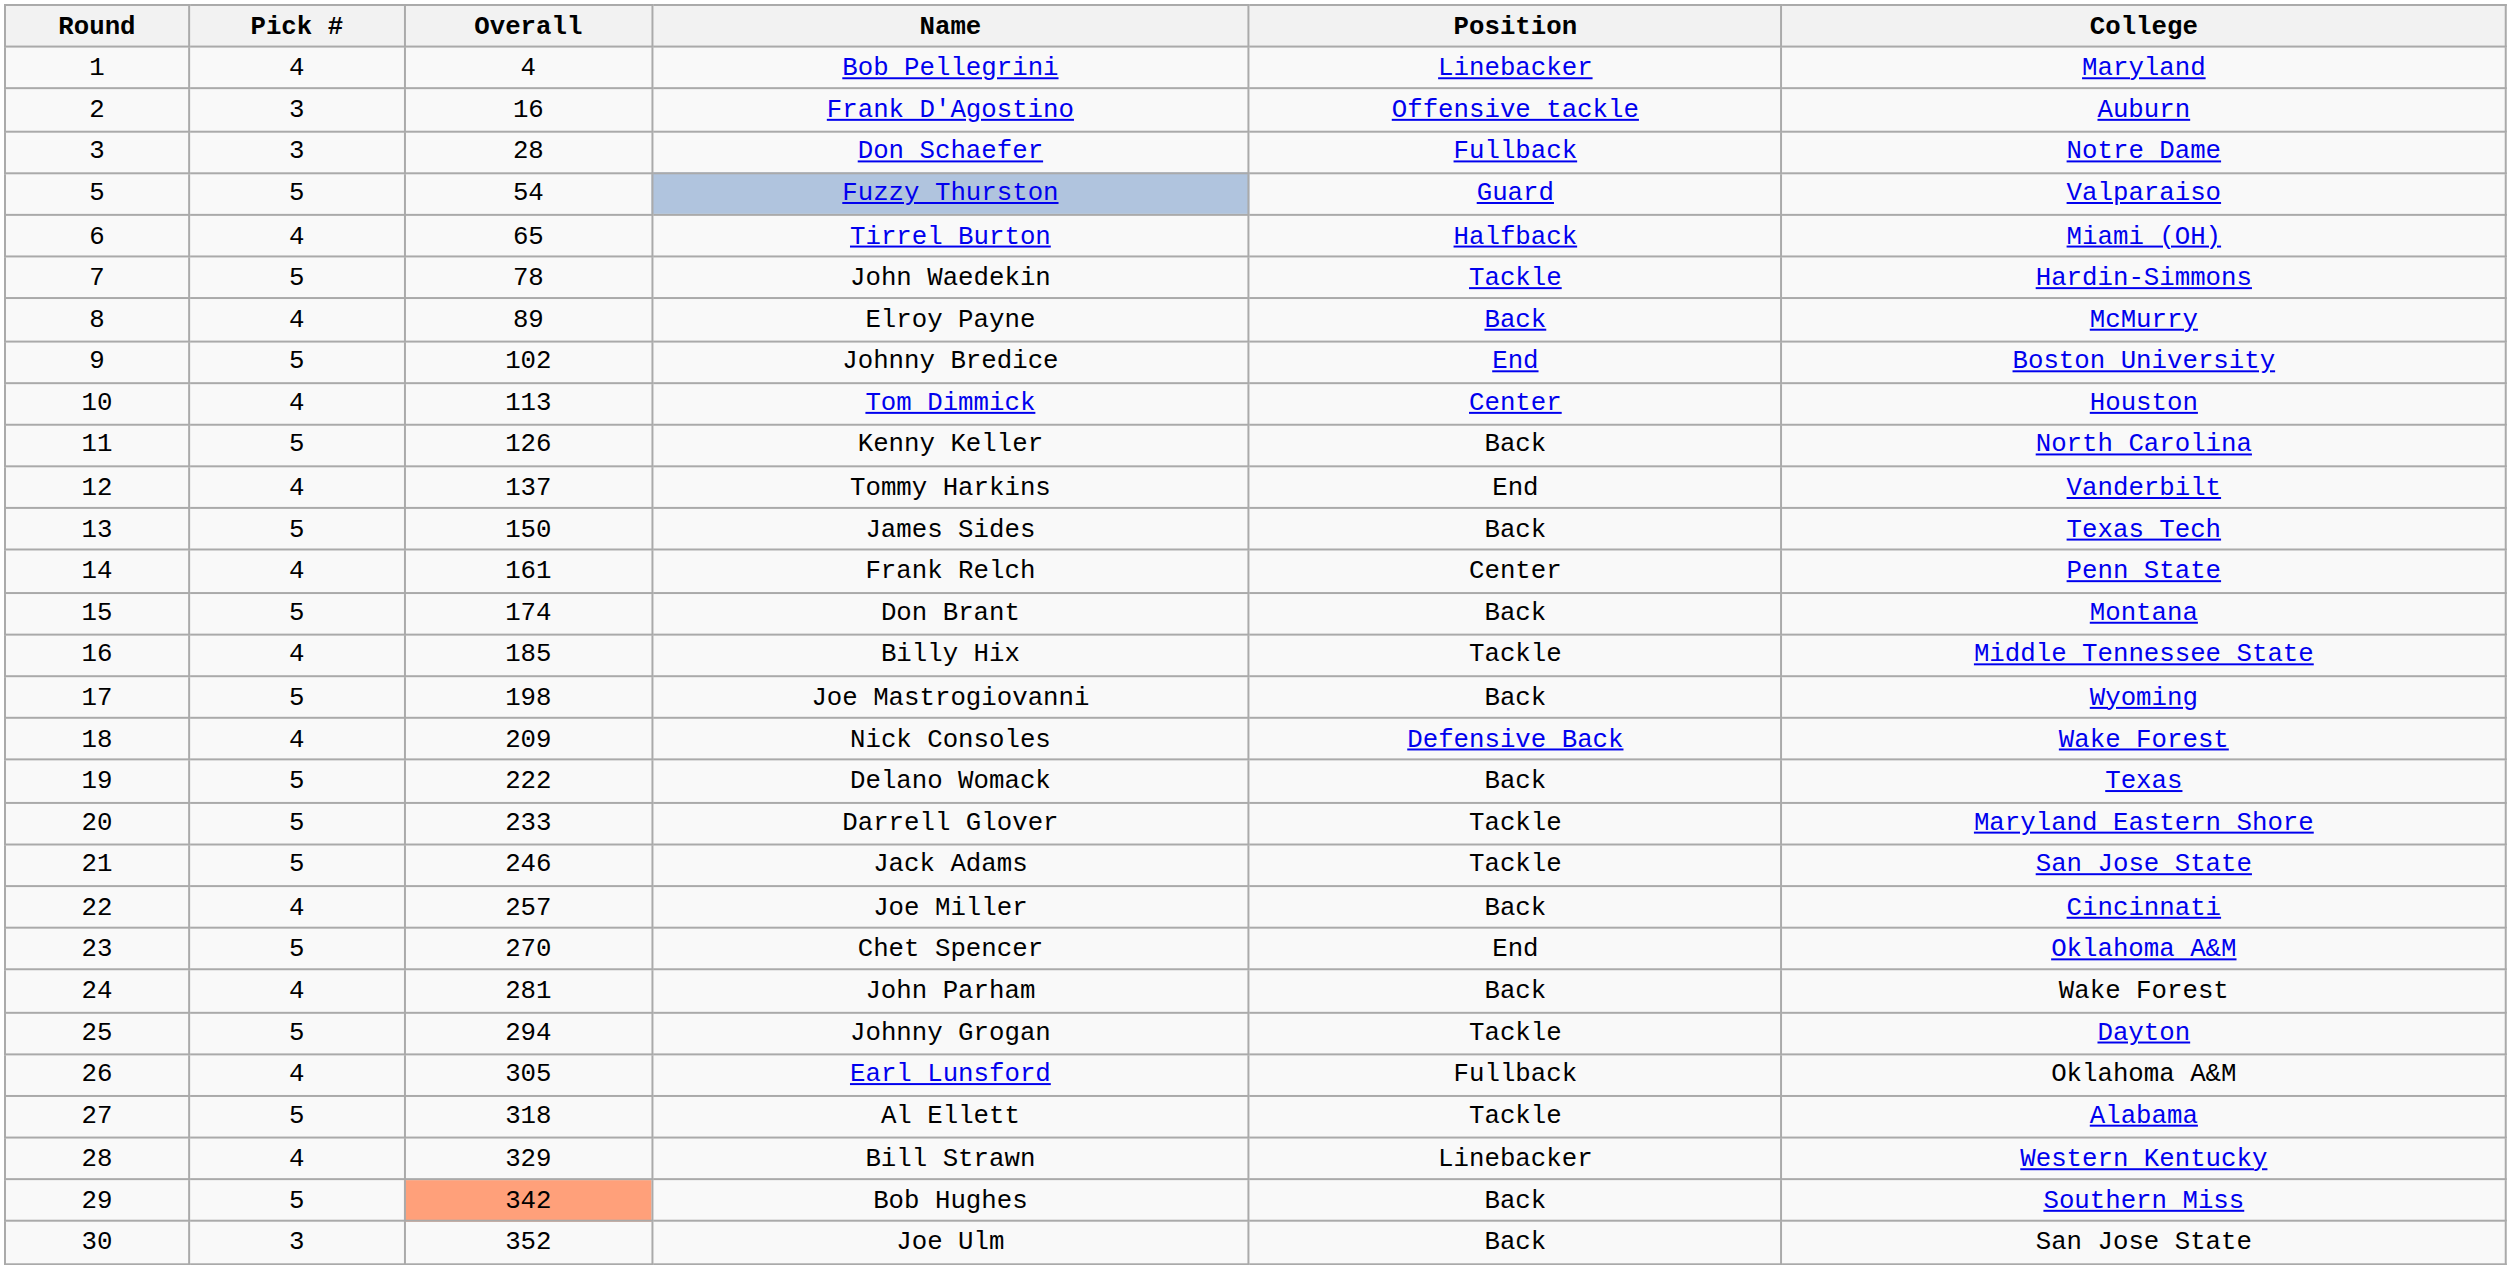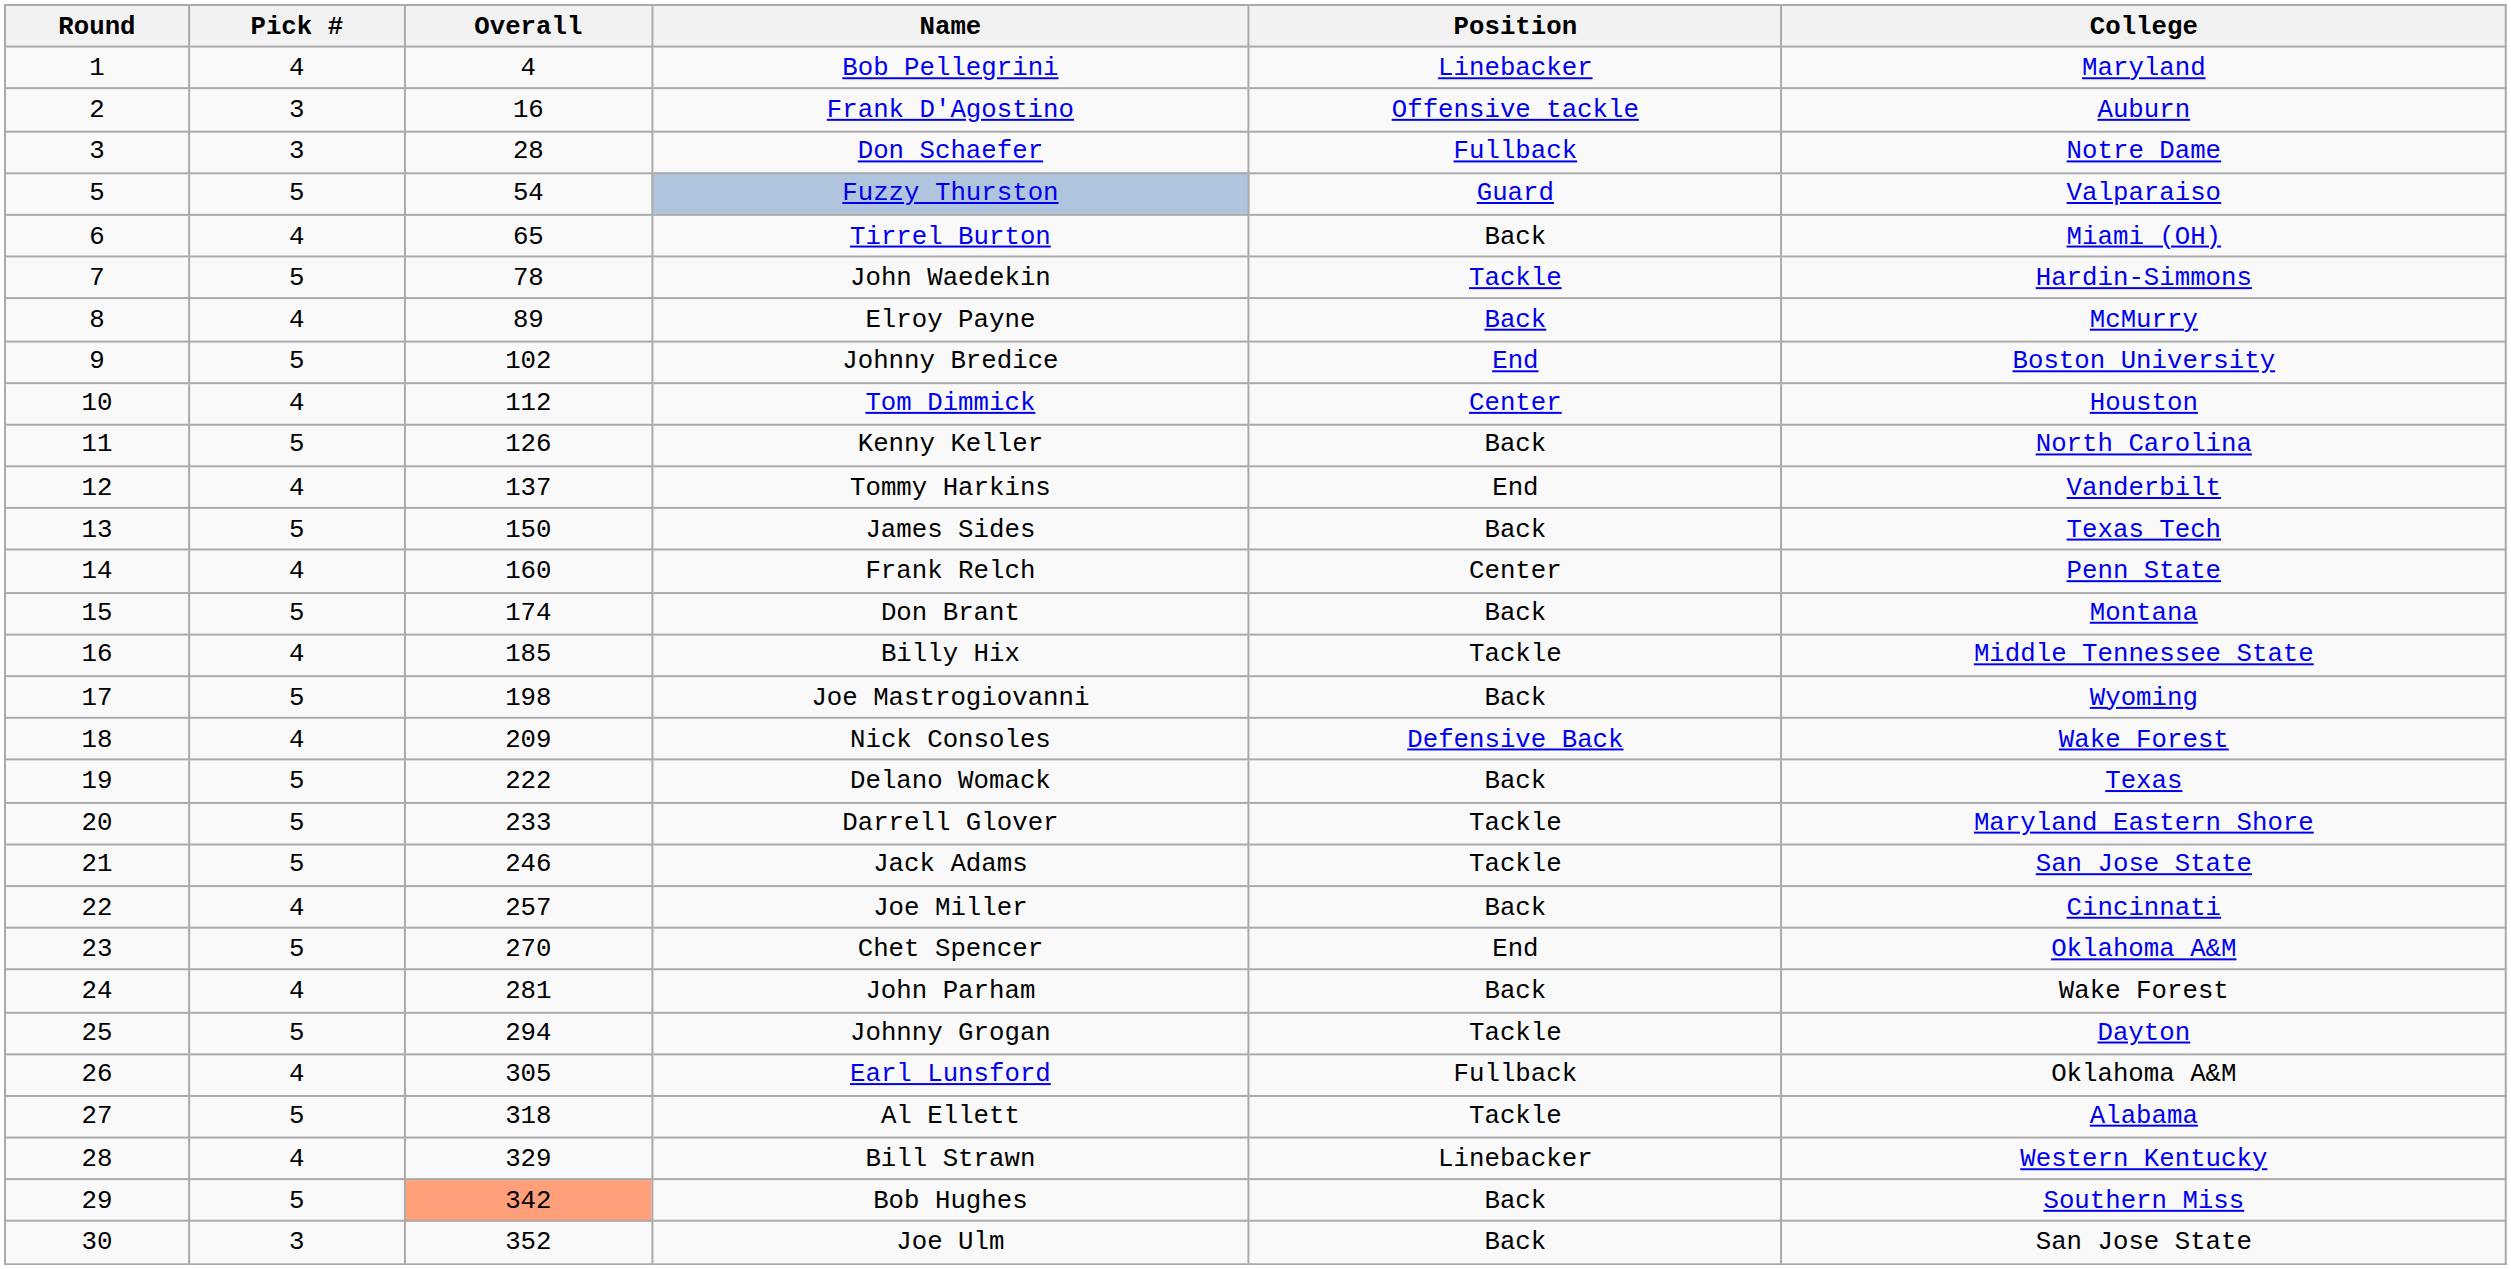Tirrel Burton | Position: Halfback -> Back
Tom Dimmick | Overall: 113 -> 112
Frank Relch | Overall: 161 -> 160
